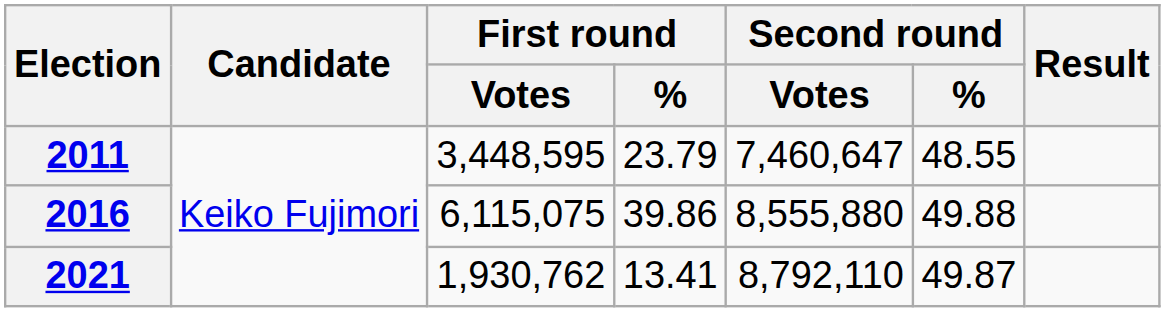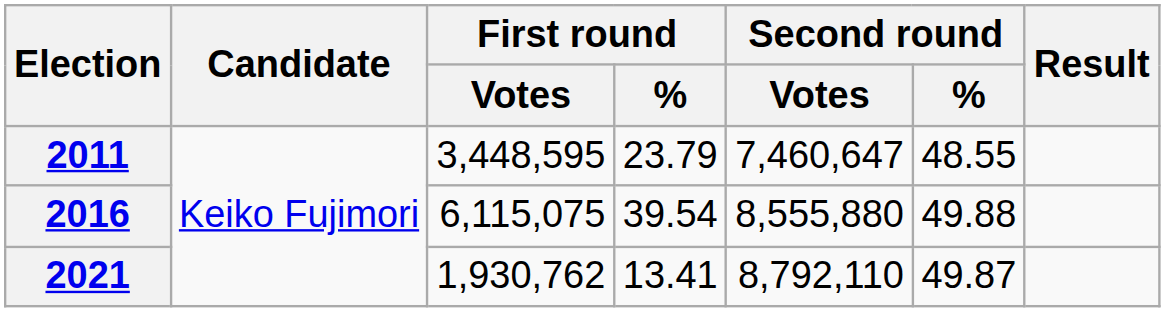2016 | First round / %: 39.86 -> 39.54
